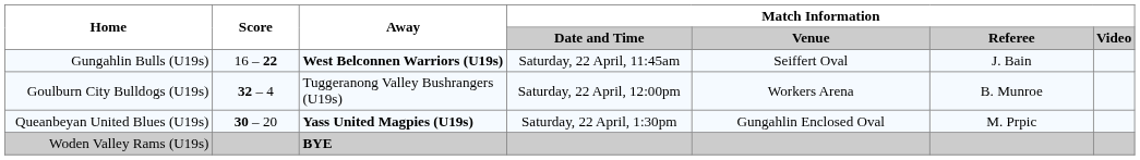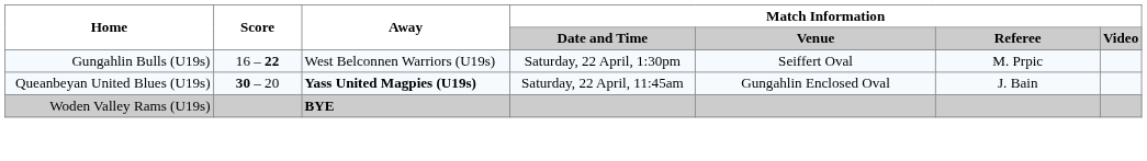Gungahlin Bulls (U19s) | Away: bold -> normal
Gungahlin Bulls (U19s) | Match Information / Date and Time: Saturday, 22 April, 11:45am -> Saturday, 22 April, 1:30pm
Gungahlin Bulls (U19s) | Match Information / Referee: J. Bain -> M. Prpic
- row: Goulburn City Bulldogs (U19s) | 32 – 4 | Tuggeranong Valley Bushrangers (U19s) | Saturday, 22 April, 12:00pm | Workers Arena | B. Munroe
Queanbeyan United Blues (U19s) | Match Information / Date and Time: Saturday, 22 April, 1:30pm -> Saturday, 22 April, 11:45am
Queanbeyan United Blues (U19s) | Match Information / Referee: M. Prpic -> J. Bain
